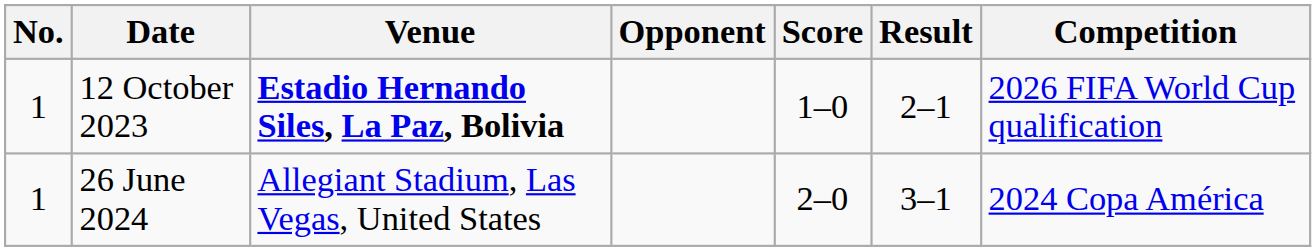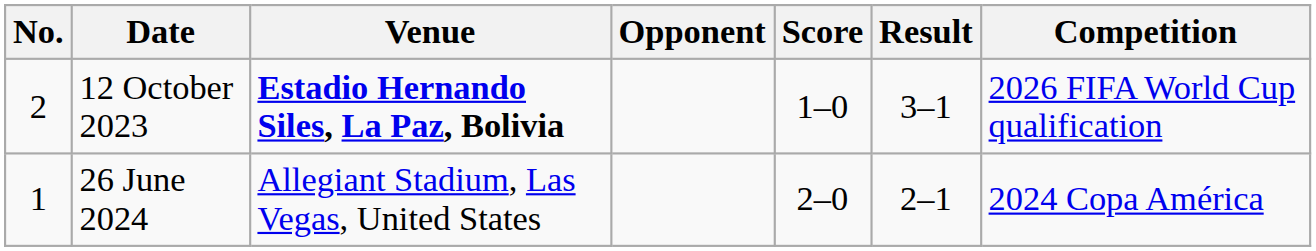12 October 2023 | No.: 1 -> 2
12 October 2023 | Result: 2–1 -> 3–1
26 June 2024 | Result: 3–1 -> 2–1
